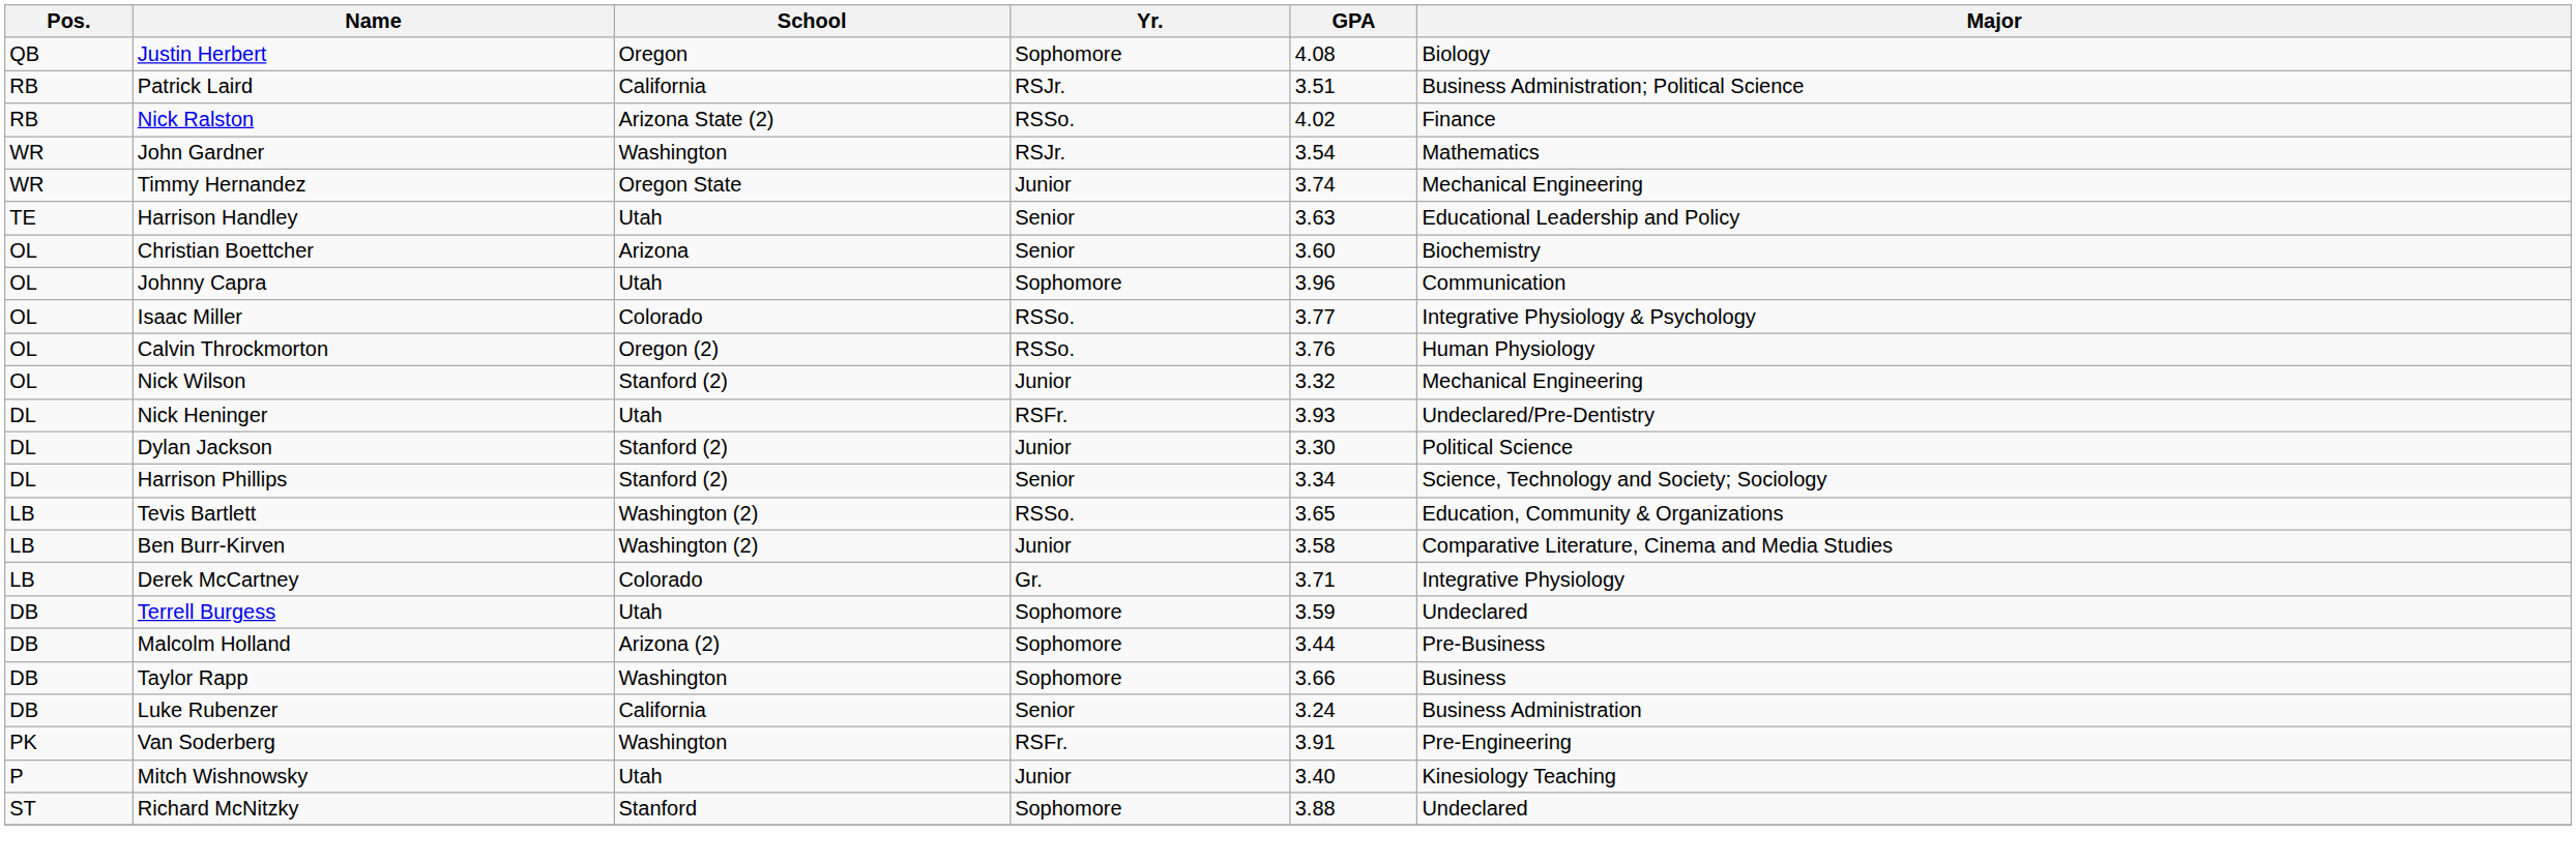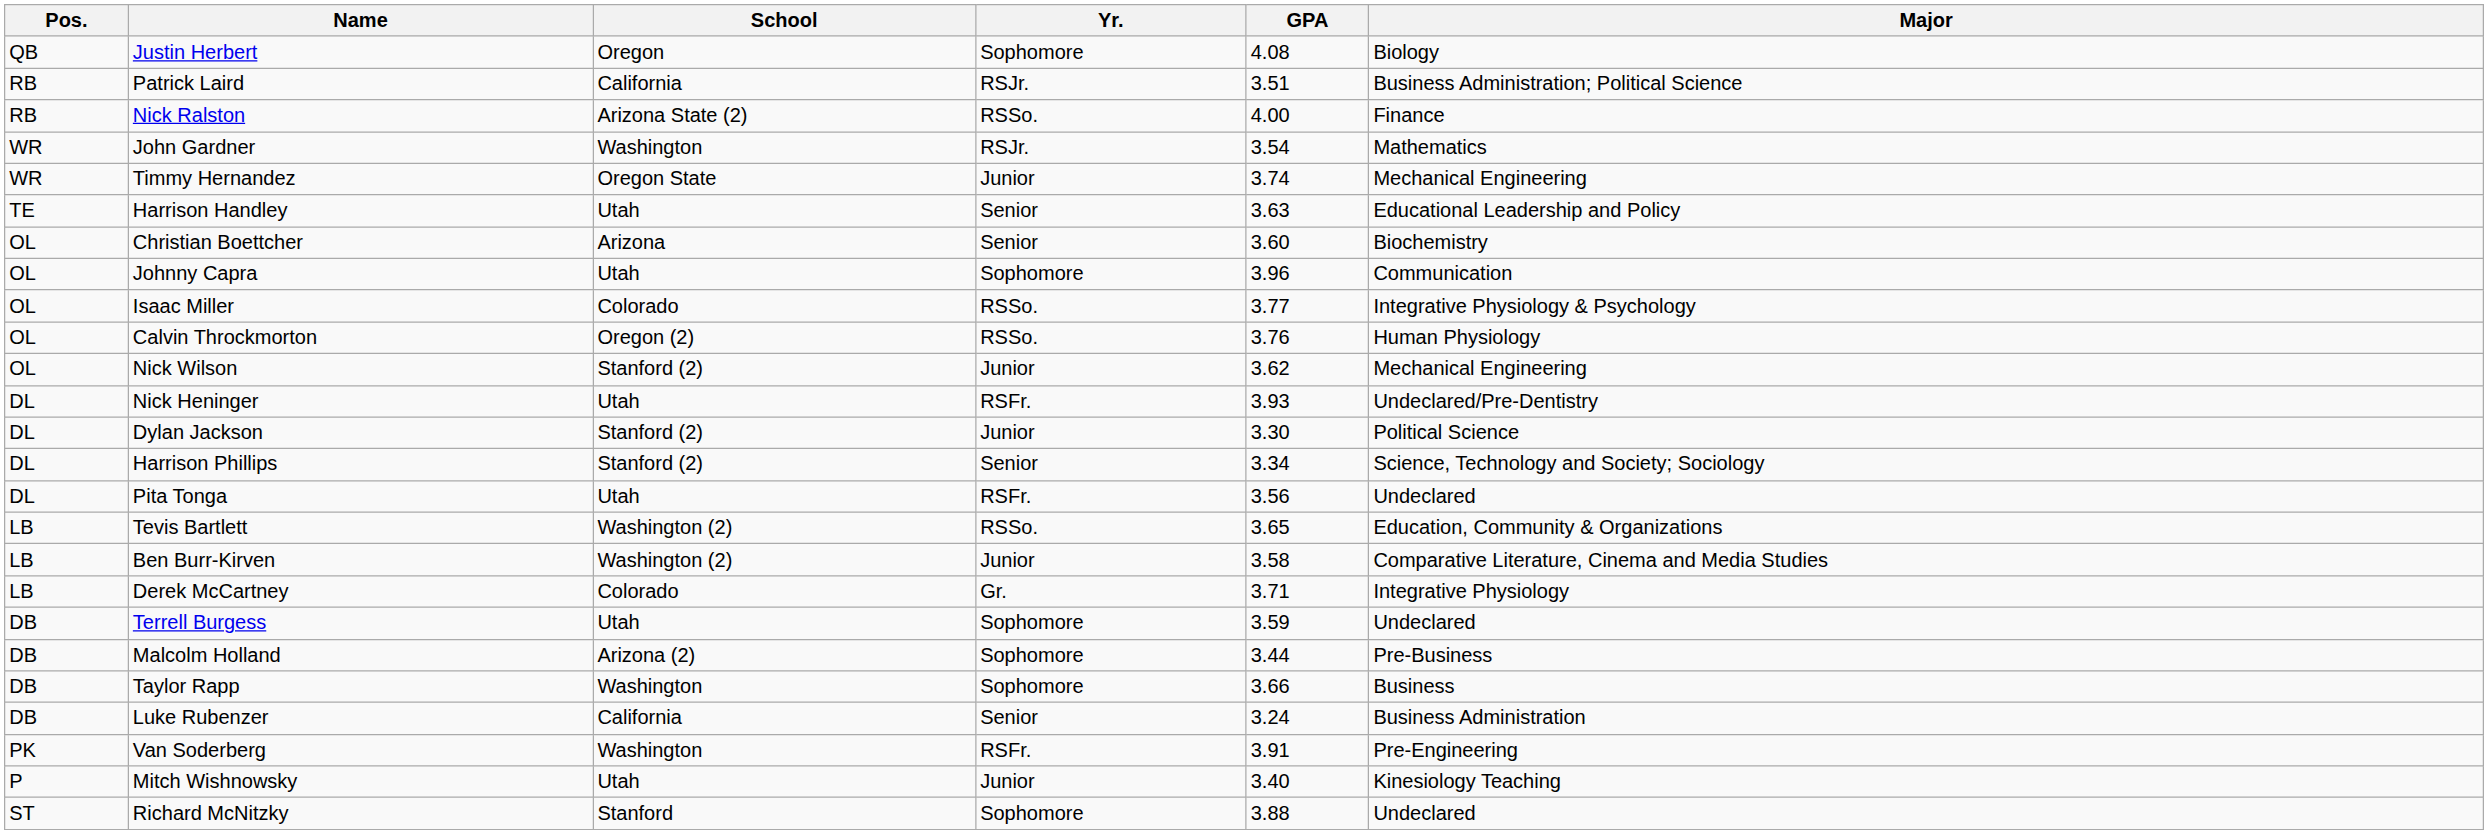Nick Ralston | GPA: 4.02 -> 4.00
Nick Wilson | GPA: 3.32 -> 3.62
+ row: DL | Pita Tonga | Utah | RSFr. | 3.56 | Undeclared
